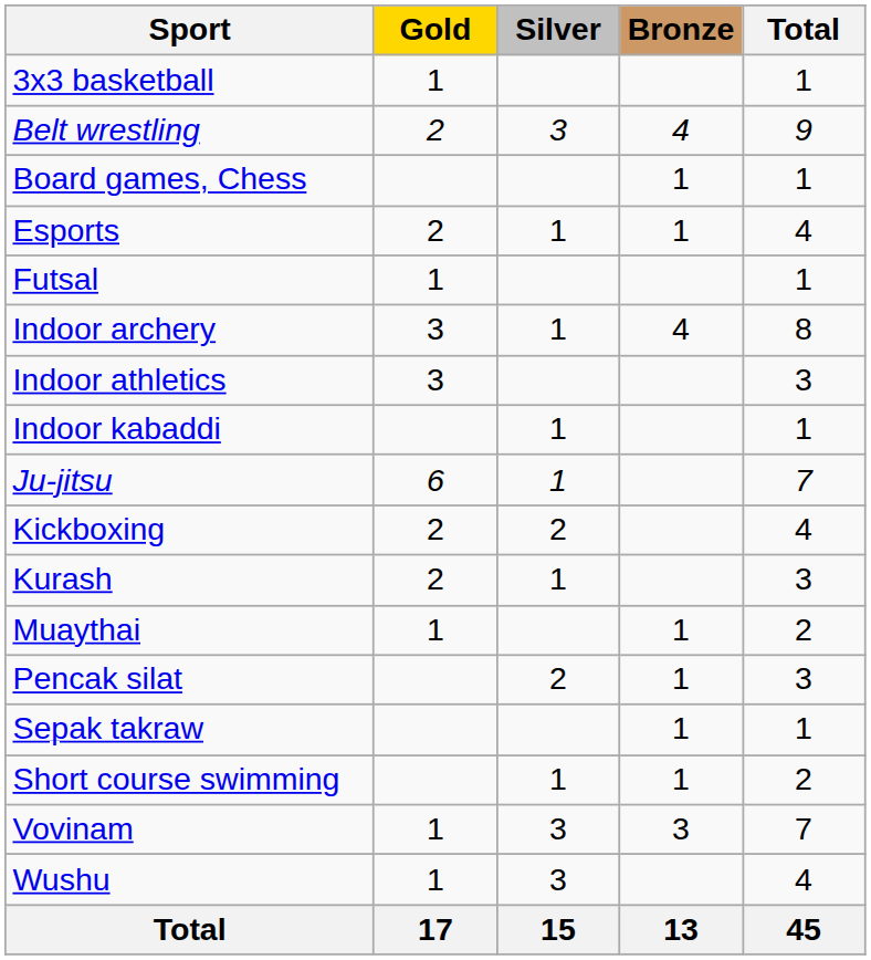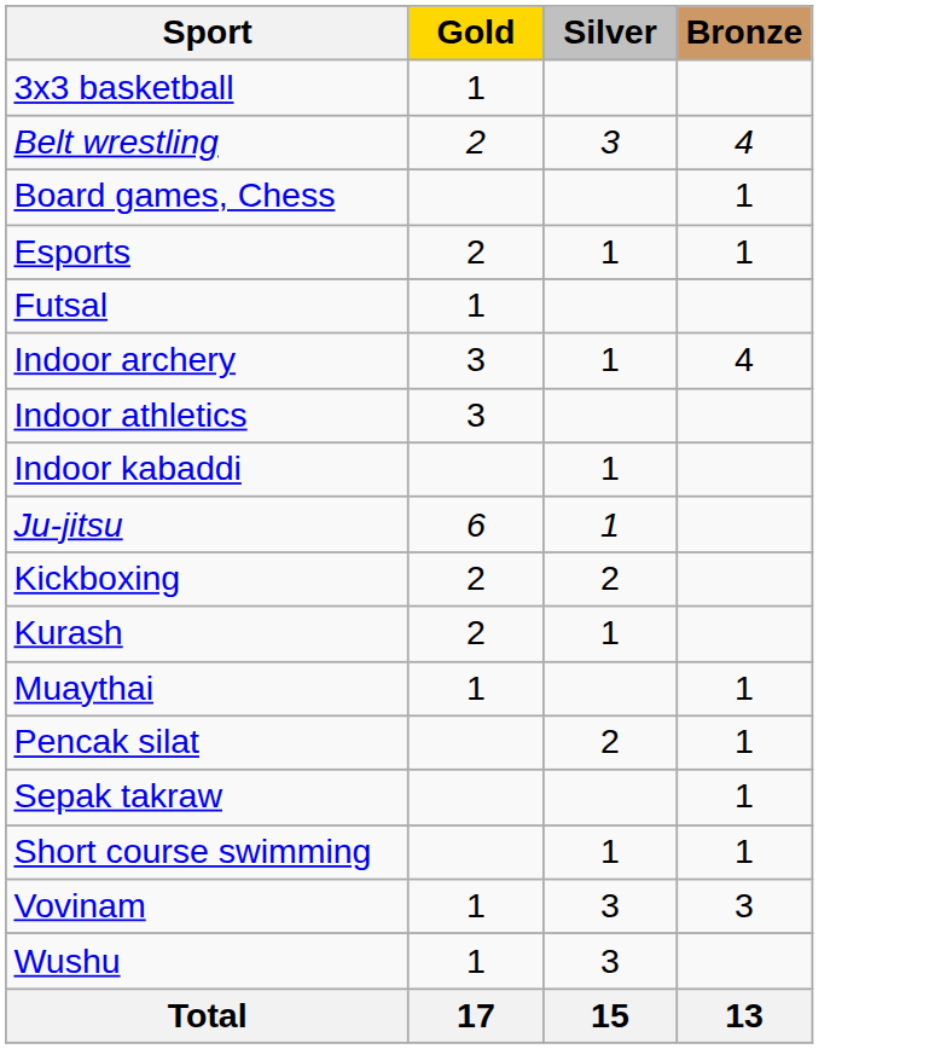- column: Total | 1 | 9 | 1 | 4 | 1 | 8 | 3 | 1 | 7 | 4 | 3 | 2 | 3 | 1 | 2 | 7 | 4 | 45
